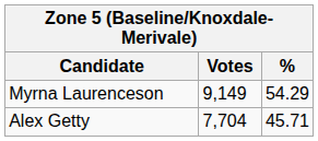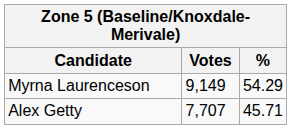Alex Getty | Votes: 7,704 -> 7,707
